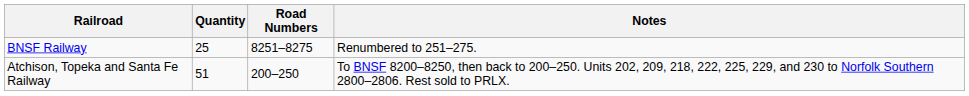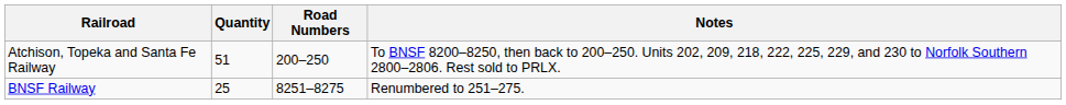rows swapped: Atchison, Topeka and Santa Fe Railway <-> BNSF Railway
